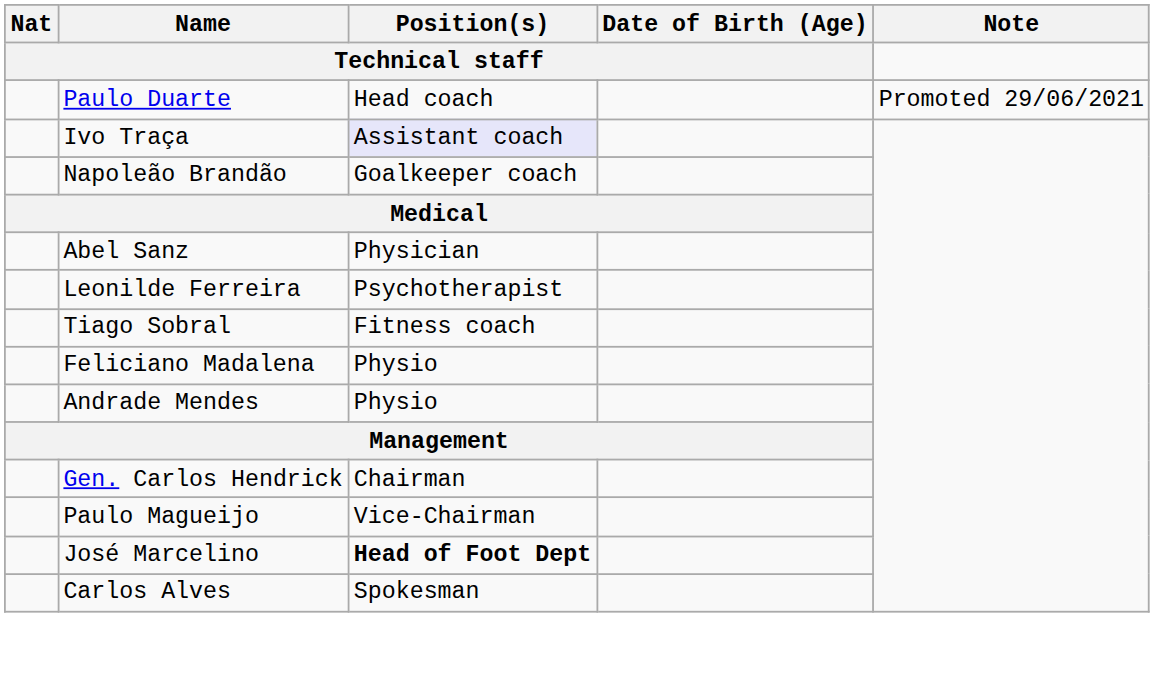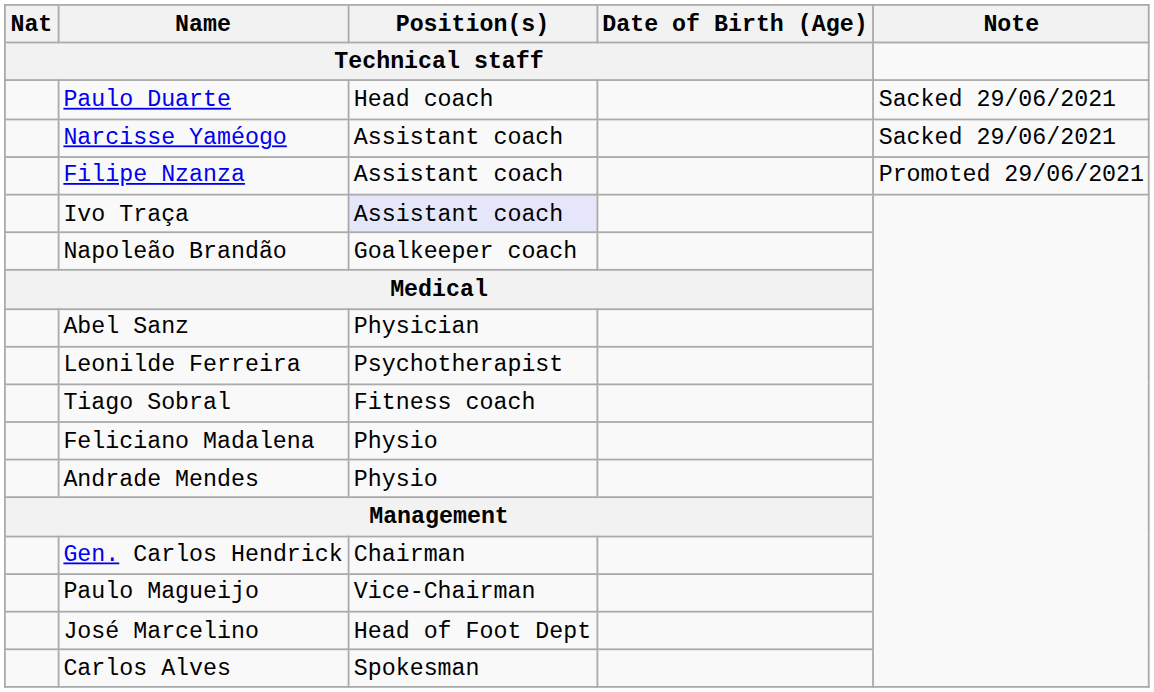Paulo Duarte | Note: Promoted 29/06/2021 -> Sacked 29/06/2021
+ row: Narcisse Yaméogo | Assistant coach | Sacked 29/06/2021
+ row: Filipe Nzanza | Assistant coach | Promoted 29/06/2021
José Marcelino | Position(s) / Technical staff: bold -> normal
